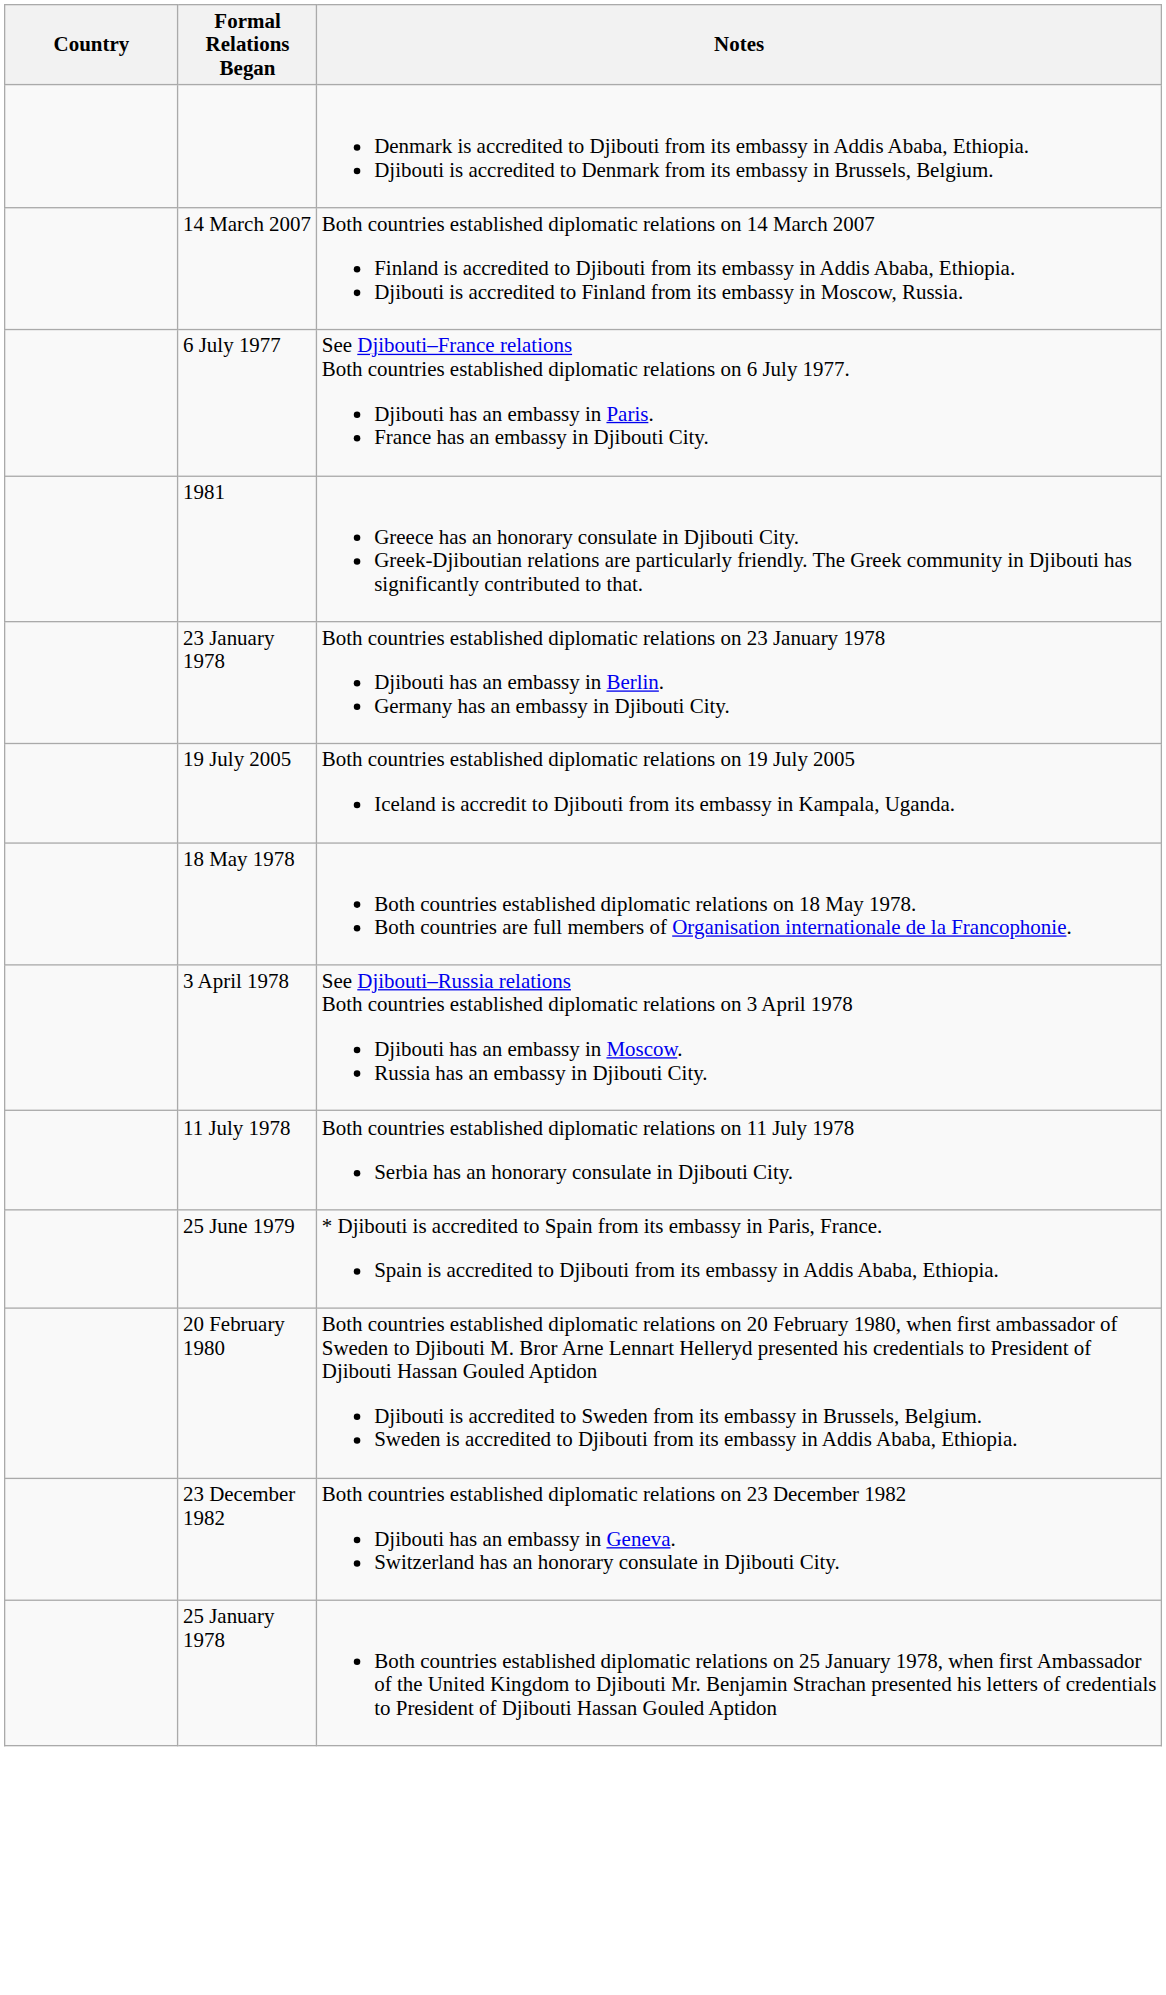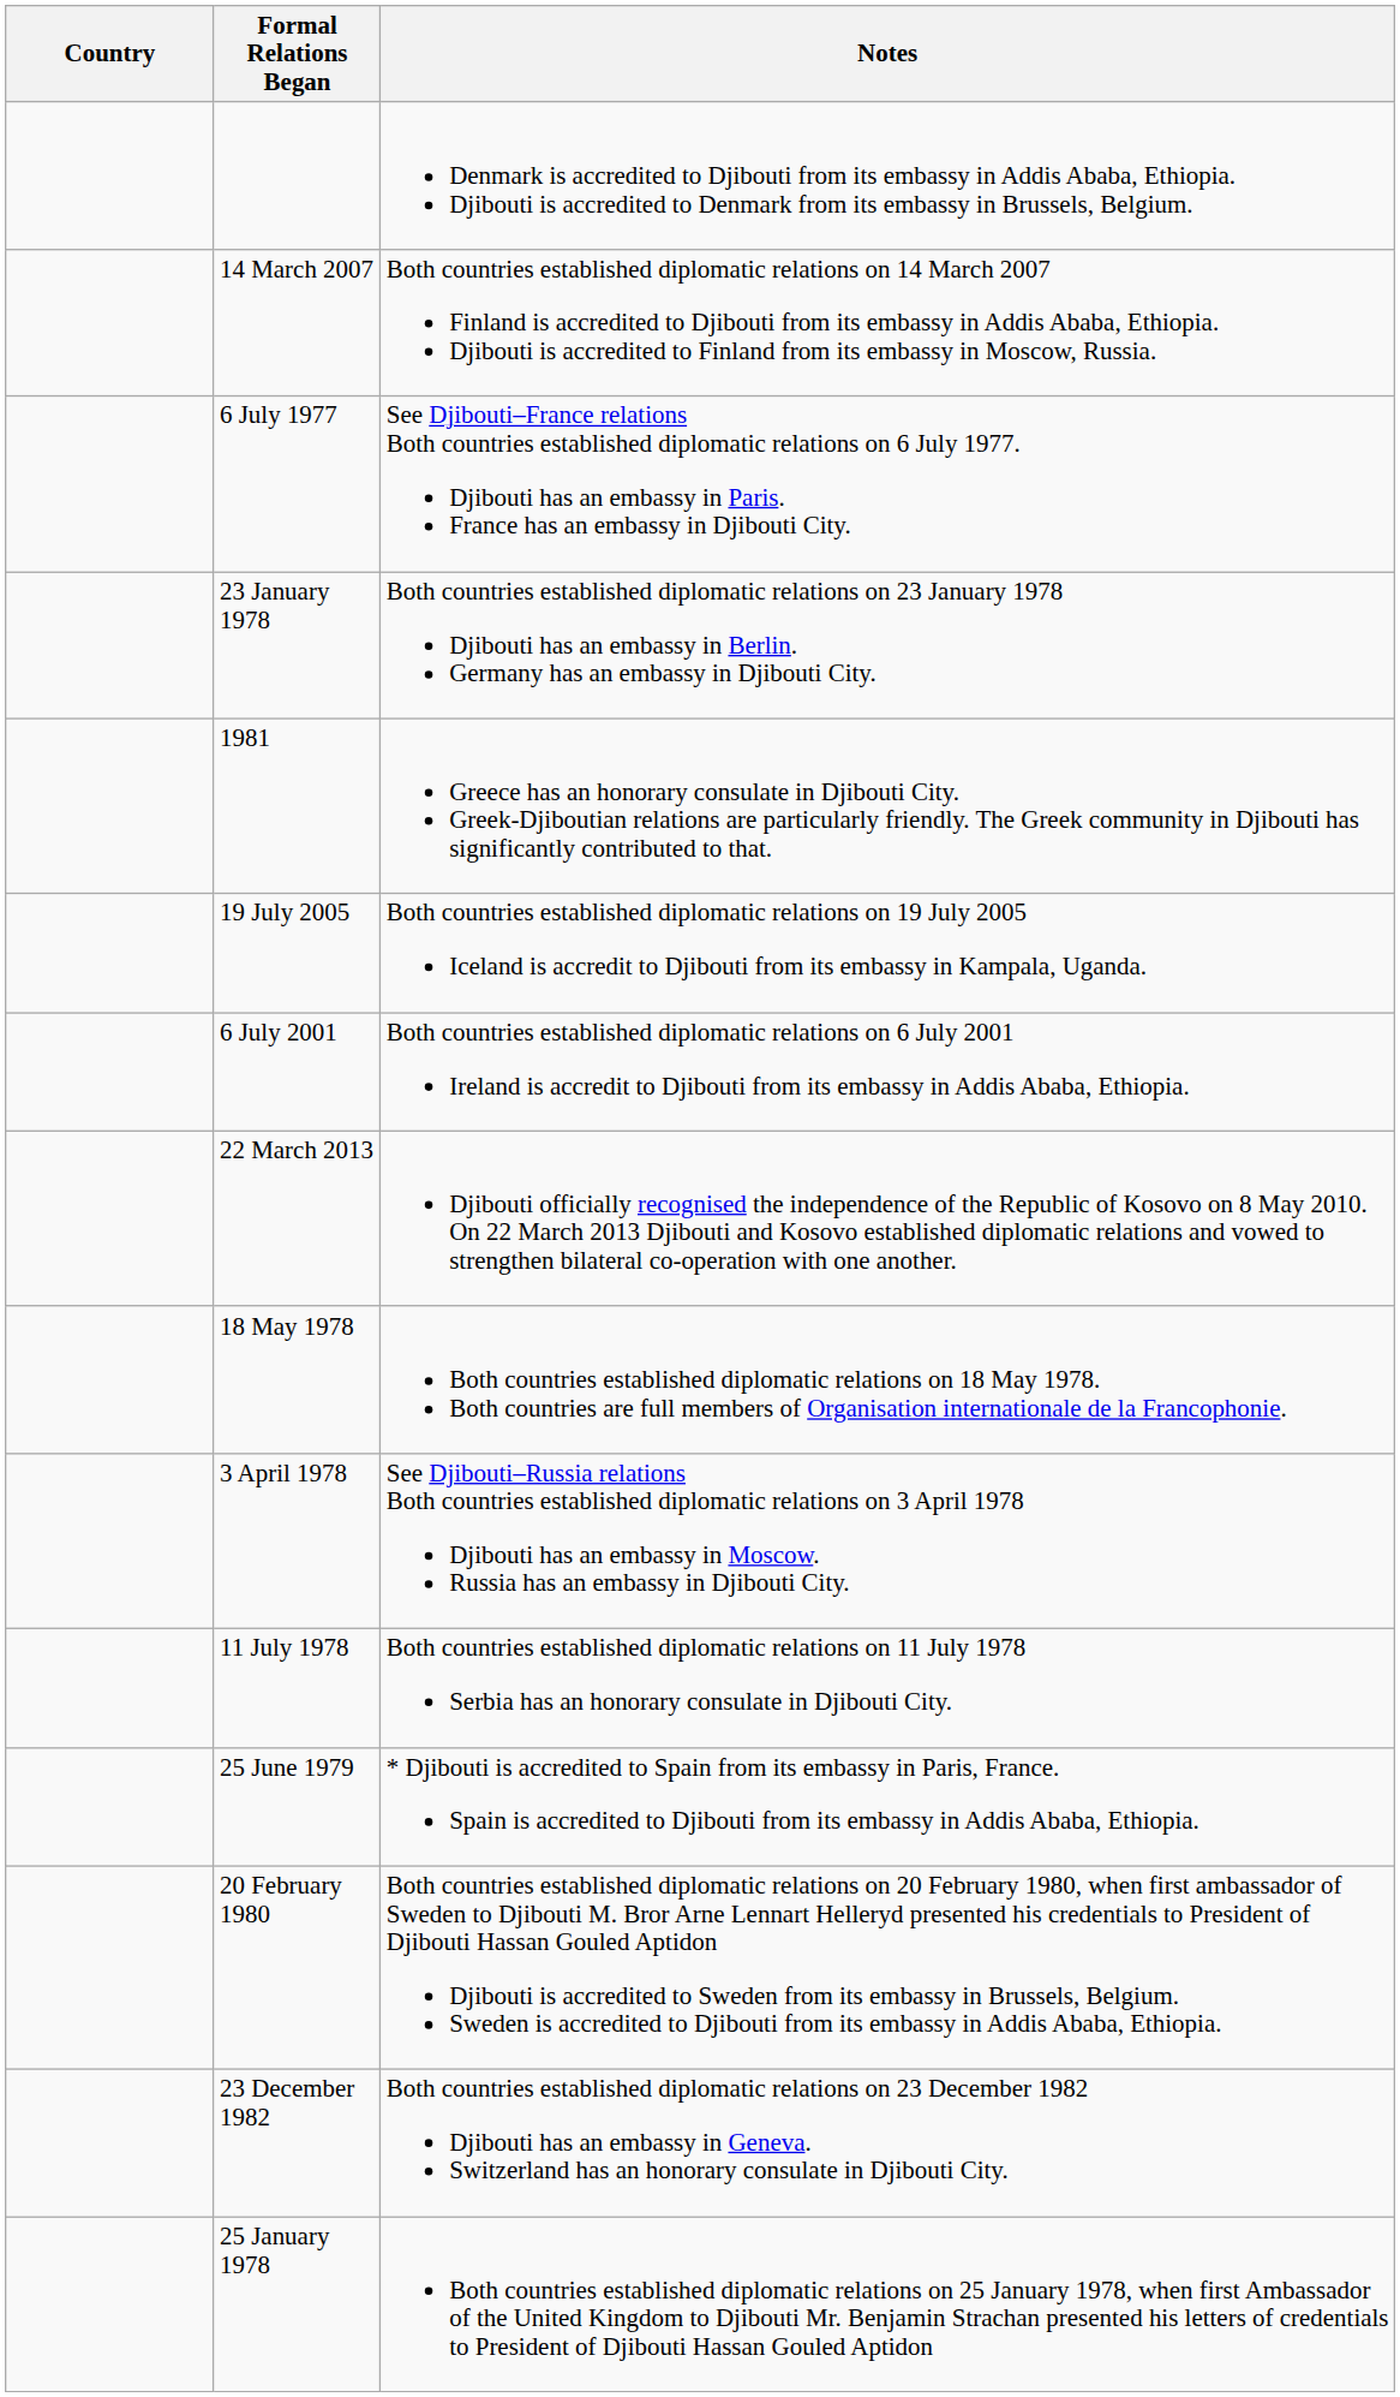rows swapped: 23 January 1978 <-> 1981
+ row: 6 July 2001 | Both countries established diplomatic relations on 6 July 2001 Ireland is accredit to Djibouti from its embassy in Addis Ababa, Ethiopia.
+ row: 22 March 2013 | Djibouti officially recognised the independence of the Republic of Kosovo on 8 May 2010. On 22 March 2013 Djibouti and Kosovo established diplomatic relations and vowed to strengthen bilateral co-operation with one another.
